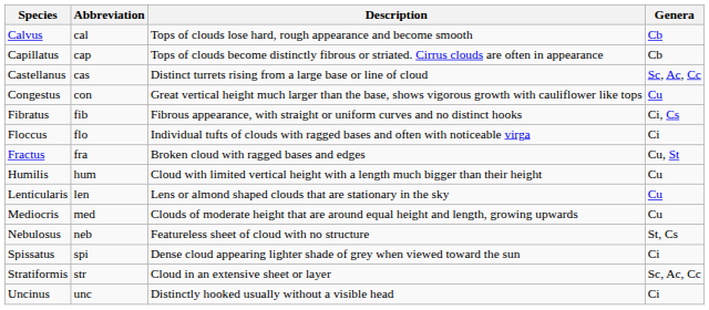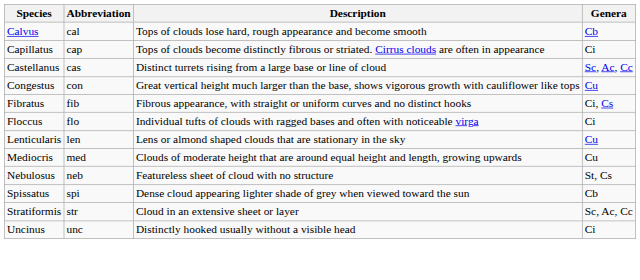Capillatus | Genera: Cb -> Ci
- row: Fractus | fra | Broken cloud with ragged bases and edges | Cu, St
- row: Humilis | hum | Cloud with limited vertical height with a length much bigger than their height | Cu
Spissatus | Genera: Ci -> Cb
